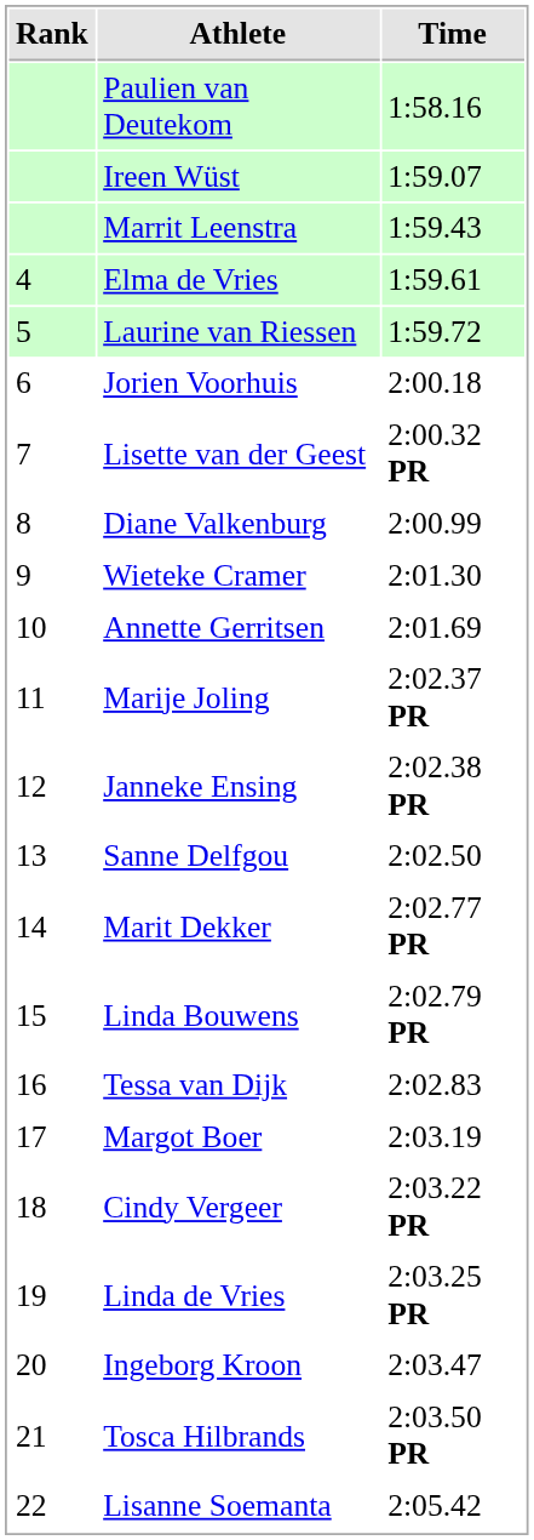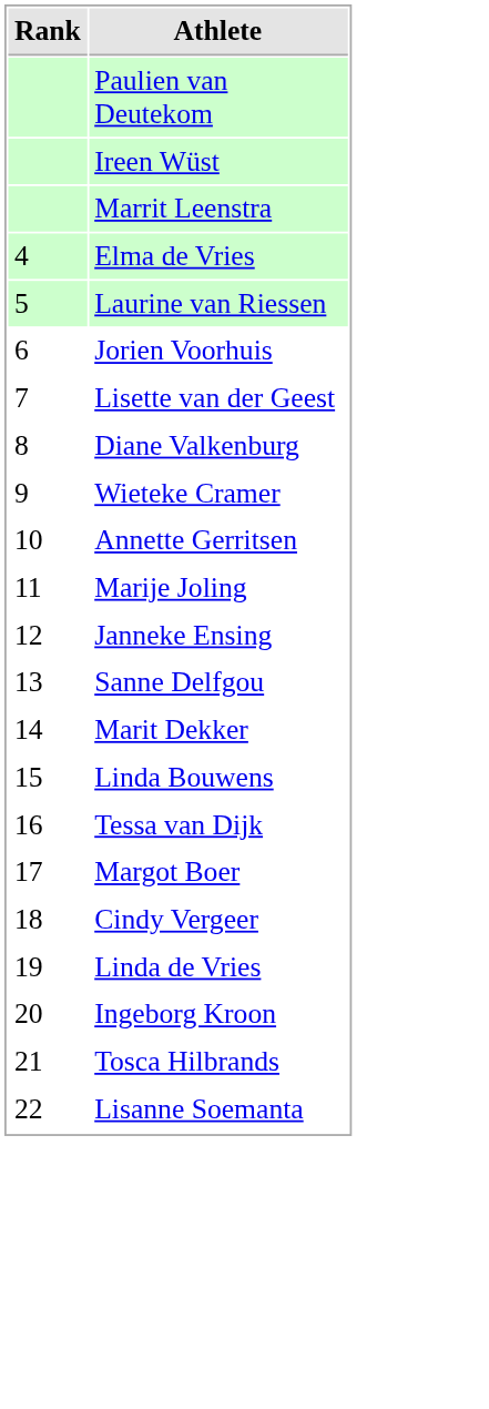- column: Time | 1:58.16 | 1:59.07 | 1:59.43 | 1:59.61 | 1:59.72 | 2:00.18 | 2:00.32 PR | 2:00.99 | 2:01.30 | 2:01.69 | 2:02.37 PR | 2:02.38 PR | 2:02.50 | 2:02.77 PR | 2:02.79 PR | 2:02.83 | 2:03.19 | 2:03.22 PR | 2:03.25 PR | 2:03.47 | 2:03.50 PR | 2:05.42
